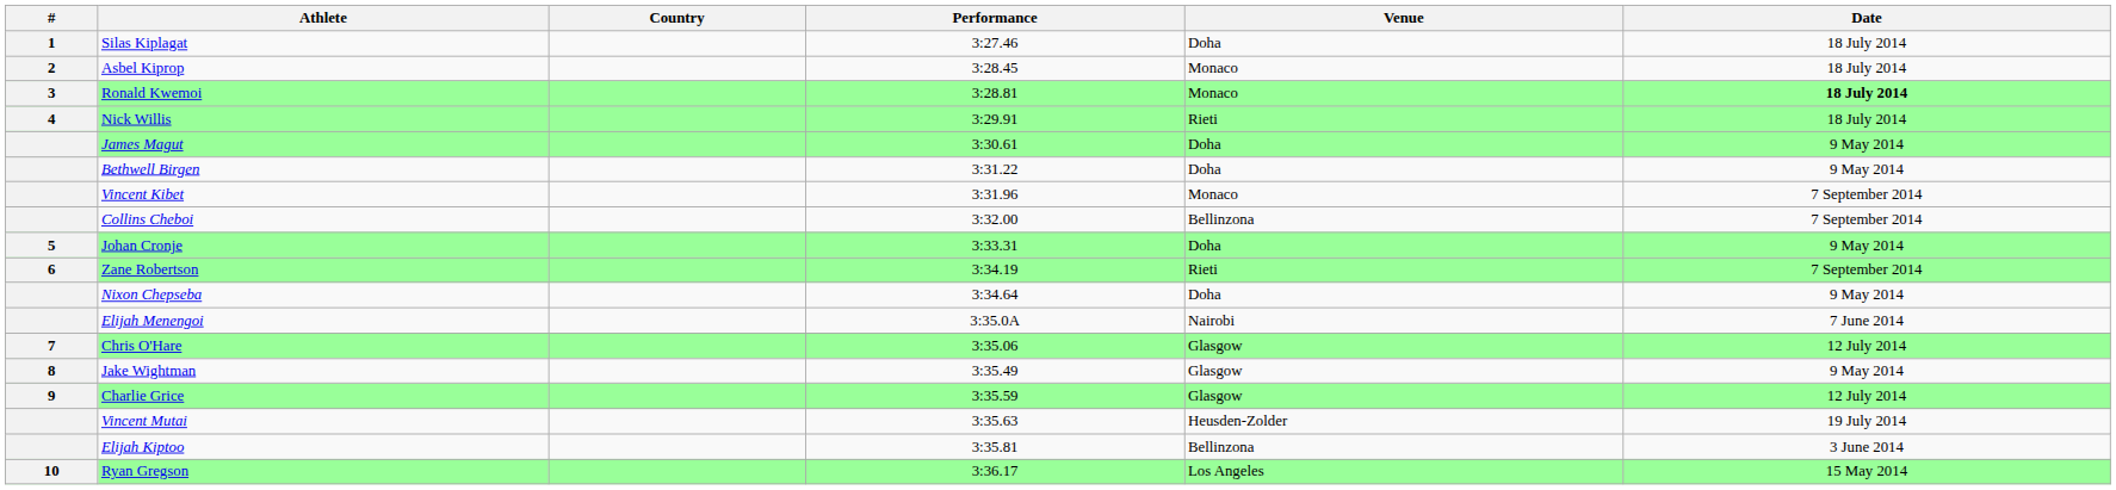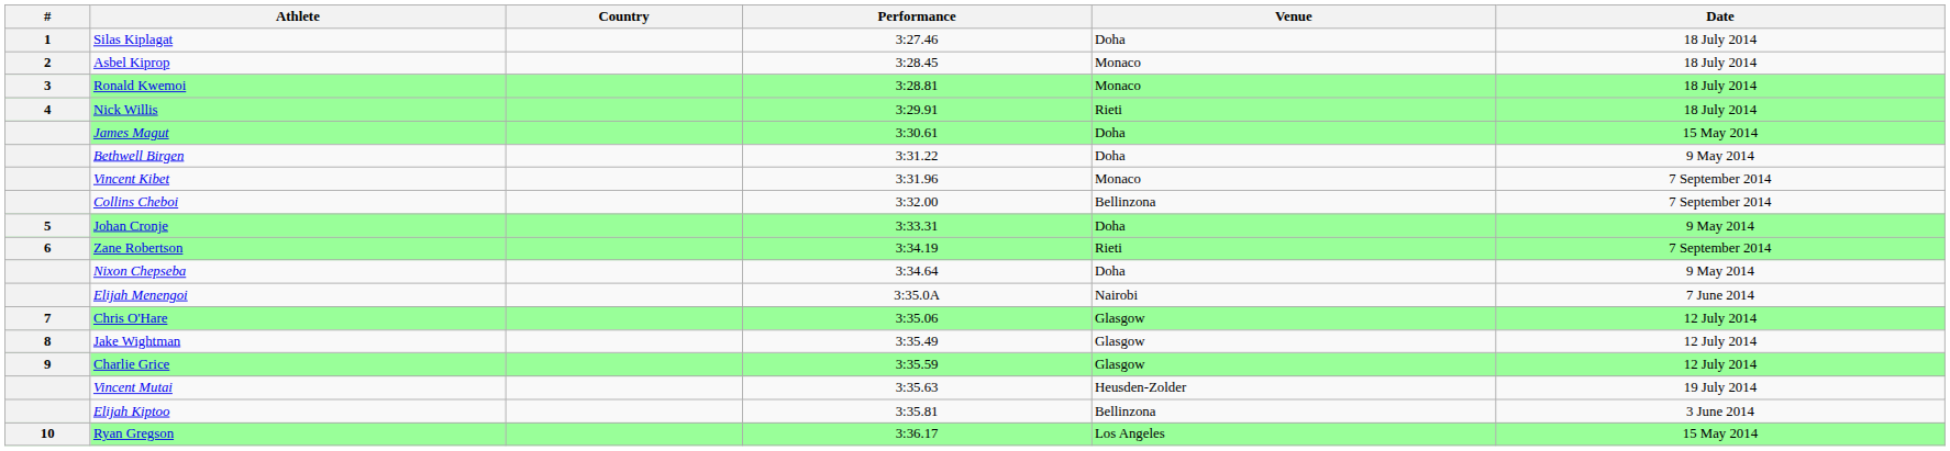Ronald Kwemoi | Date: bold -> normal
James Magut | Date: 9 May 2014 -> 15 May 2014
Jake Wightman | Date: 9 May 2014 -> 12 July 2014
